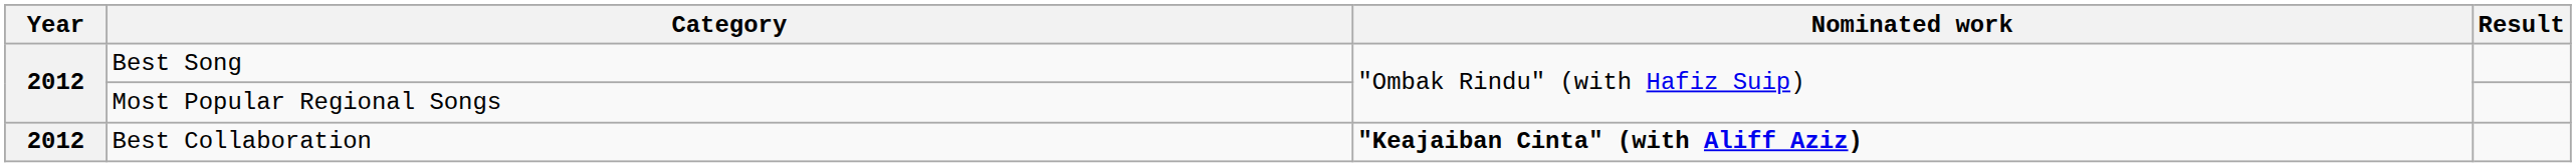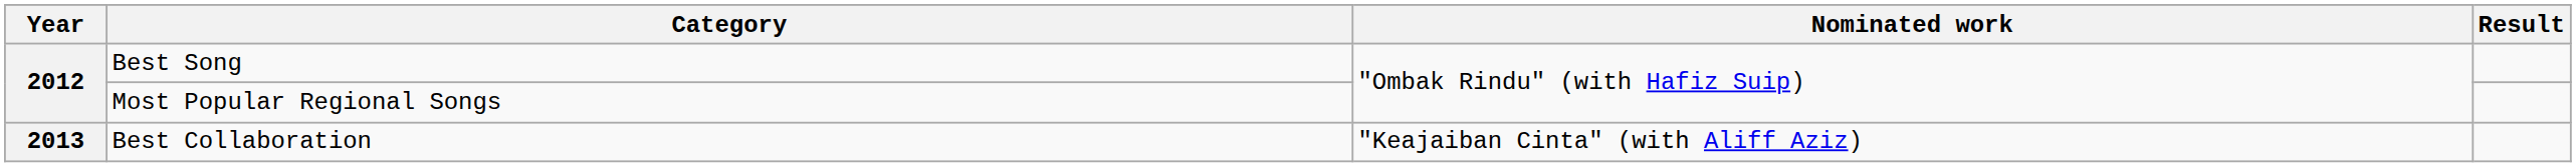Best Collaboration | Year: 2012 -> 2013
Best Collaboration | Nominated work: bold -> normal
